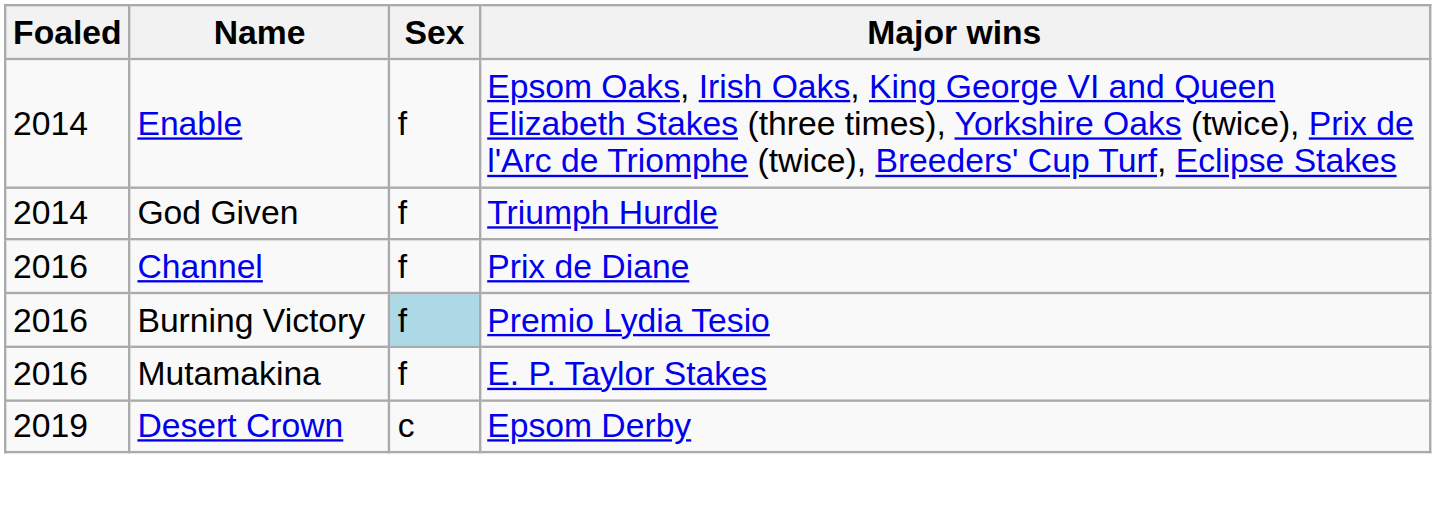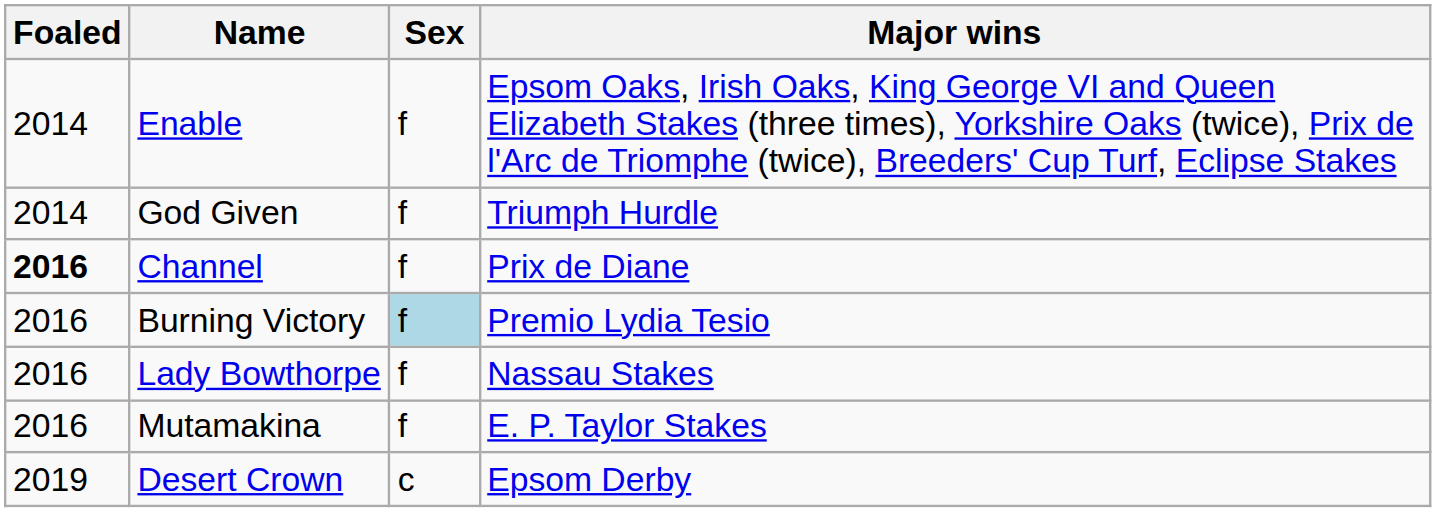Channel | Foaled: normal -> bold
+ row: 2016 | Lady Bowthorpe | f | Nassau Stakes
